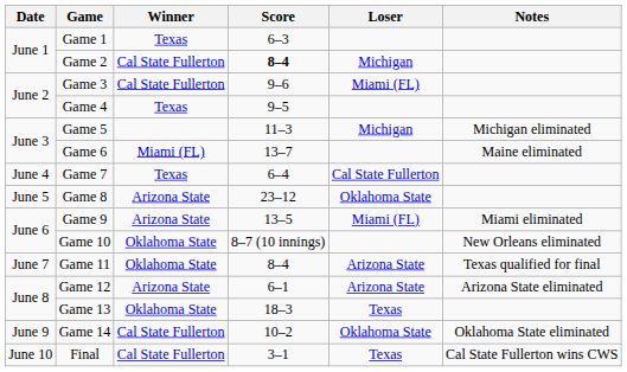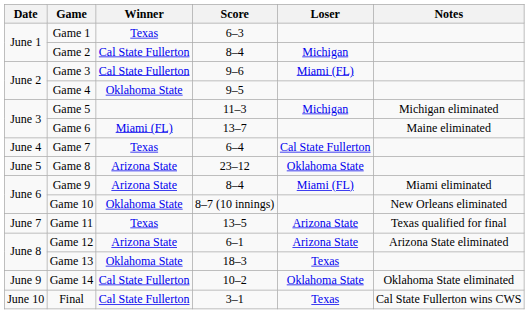Game 2 | Score: bold -> normal
Game 4 | Winner: Texas -> Oklahoma State
Game 9 | Score: 13–5 -> 8–4
Game 11 | Winner: Oklahoma State -> Texas
Game 11 | Score: 8–4 -> 13–5
